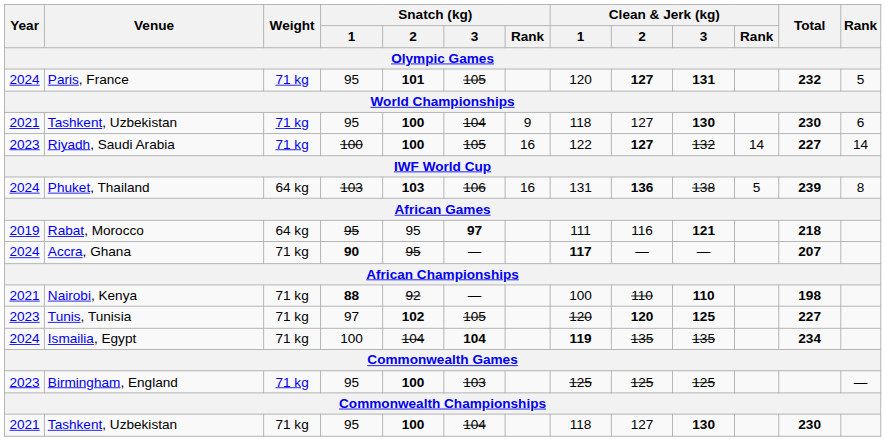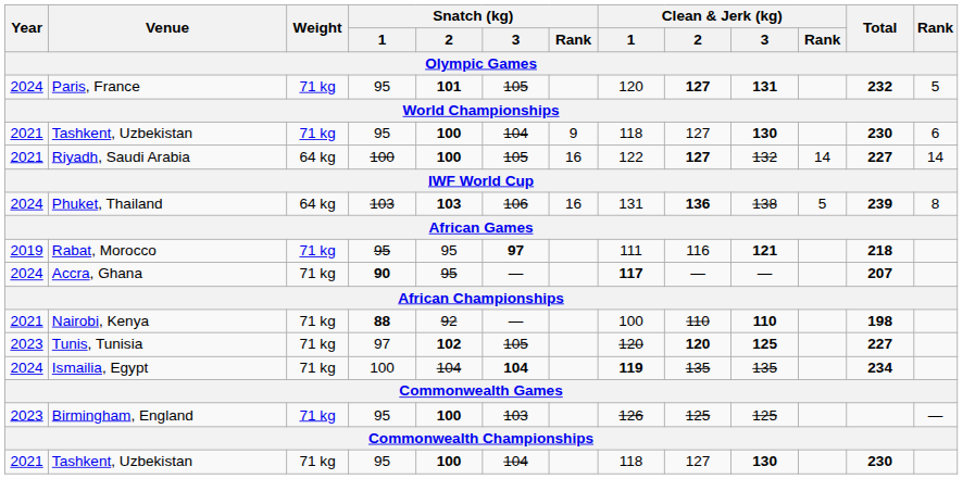Riyadh, Saudi Arabia | Year: 2023 -> 2021
Riyadh, Saudi Arabia | Weight: 71 kg -> 64 kg
Rabat, Morocco | Weight: 64 kg -> 71 kg
Birmingham, England | Clean & Jerk (kg) / 1: 125 -> 126
